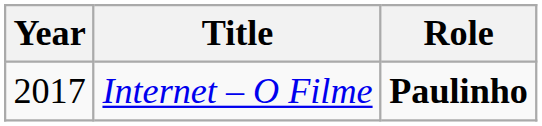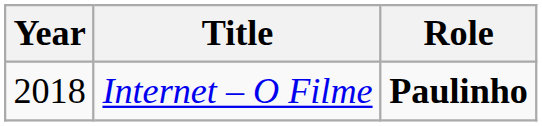Internet – O Filme | Year: 2017 -> 2018
